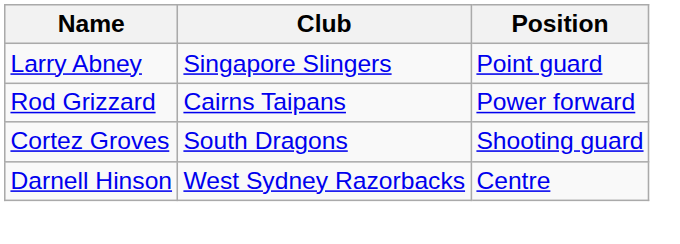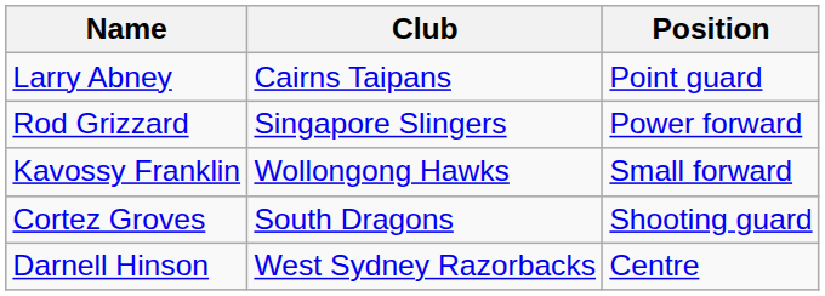Larry Abney | Club: Singapore Slingers -> Cairns Taipans
Rod Grizzard | Club: Cairns Taipans -> Singapore Slingers
+ row: Kavossy Franklin | Wollongong Hawks | Small forward
